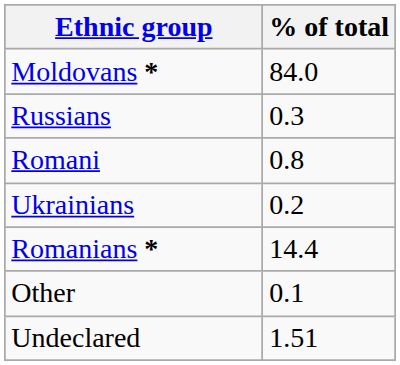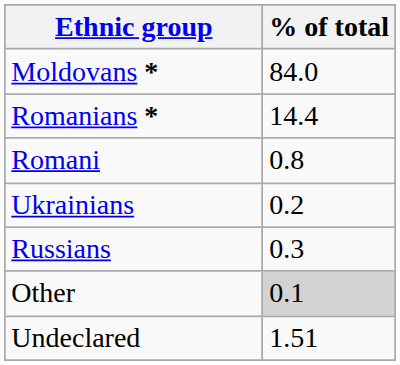rows swapped: Romanians * <-> Russians
Other | % of total: no background -> lightgrey background
